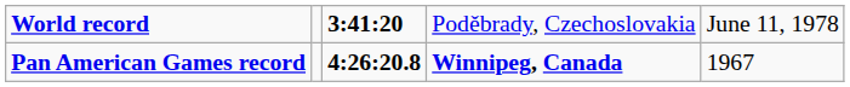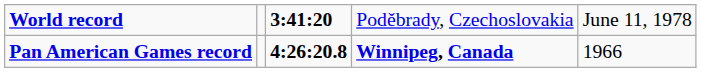Pan American Games record | column 5: 1967 -> 1966
